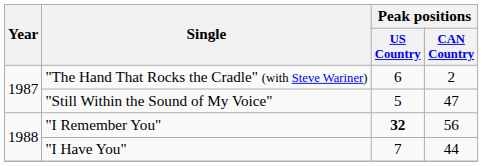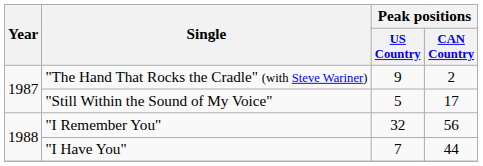"The Hand That Rocks the Cradle" (with Steve Wariner) | Peak positions / US Country: 6 -> 9
"Still Within the Sound of My Voice" | Peak positions / CAN Country: 47 -> 17
"I Remember You" | Peak positions / US Country: bold -> normal
